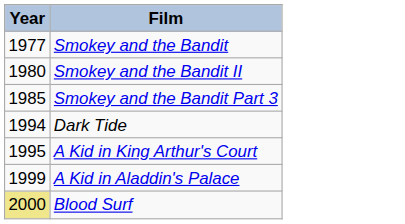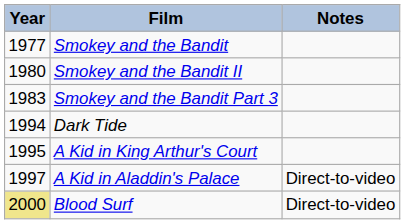+ column: Notes | Direct-to-video | Direct-to-video
Smokey and the Bandit Part 3 | Year: 1985 -> 1983
A Kid in Aladdin's Palace | Year: 1999 -> 1997
